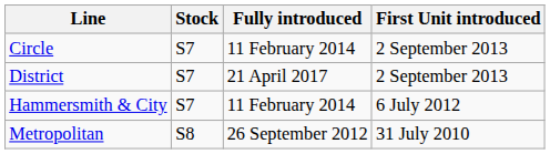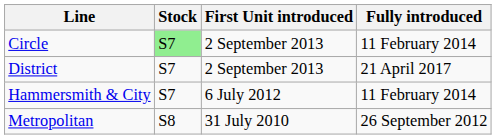columns swapped: First Unit introduced <-> Fully introduced
Circle | Stock: no background -> lightgreen background
